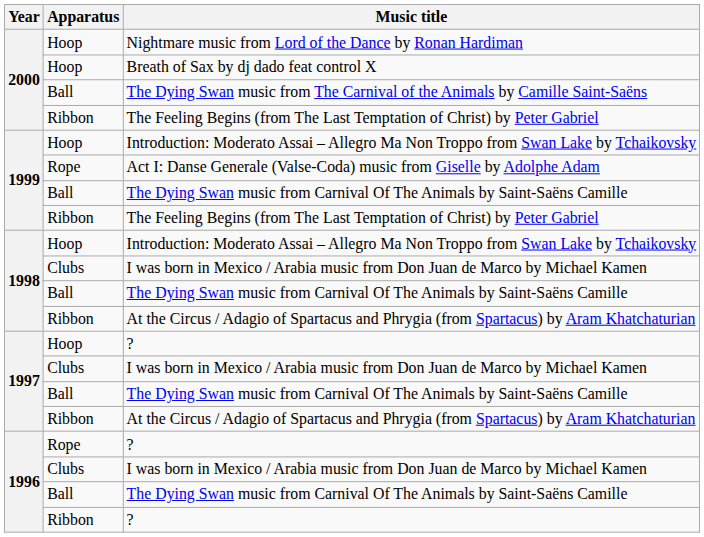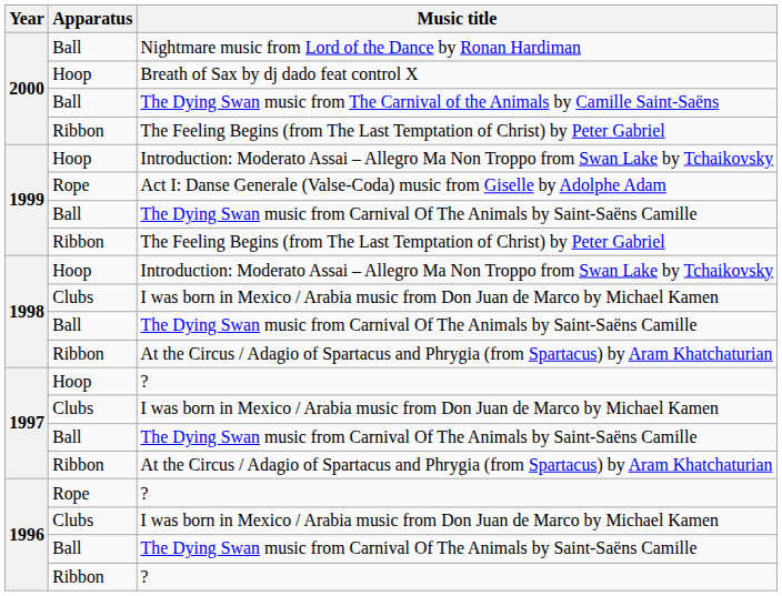Nightmare music from Lord of the Dance by Ronan Hardiman | Apparatus: Hoop -> Ball
